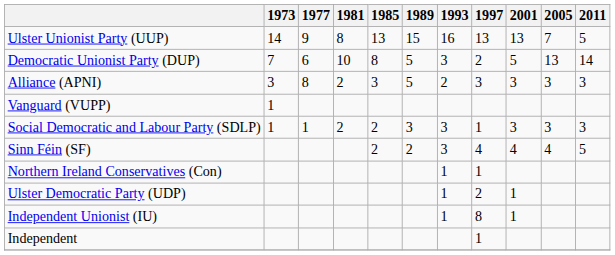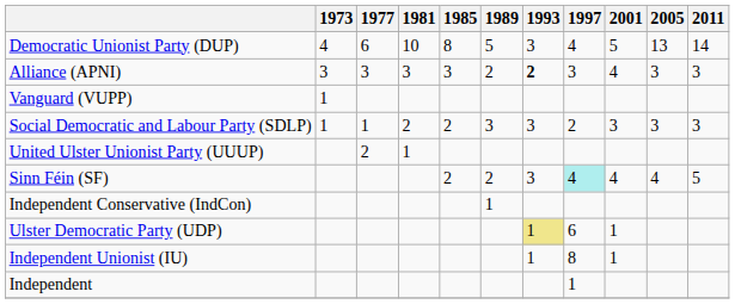- row: Ulster Unionist Party (UUP) | 14 | 9 | 8 | 13 | 15 | 16 | 13 | 13 | 7 | 5
Democratic Unionist Party (DUP) | 1973: 7 -> 4
Democratic Unionist Party (DUP) | 1997: 2 -> 4
Alliance (APNI) | 1977: 8 -> 3
Alliance (APNI) | 1981: 2 -> 3
Alliance (APNI) | 1989: 5 -> 2
Alliance (APNI) | 1993: normal -> bold
Alliance (APNI) | 2001: 3 -> 4
Social Democratic and Labour Party (SDLP) | 1997: 1 -> 2
+ row: United Ulster Unionist Party (UUUP) | 2 | 1
Sinn Féin (SF) | 1997: no background -> paleturquoise background
+ row: Independent Conservative (IndCon) | 1
- row: Northern Ireland Conservatives (Con) | 1 | 1
Ulster Democratic Party (UDP) | 1993: no background -> khaki background
Ulster Democratic Party (UDP) | 1997: 2 -> 6
